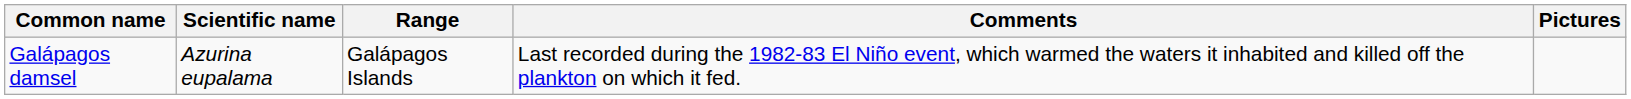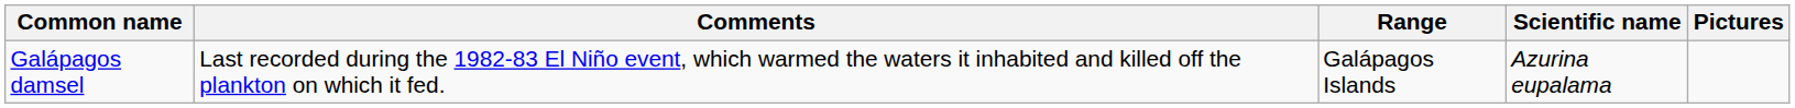columns swapped: Scientific name <-> Comments
